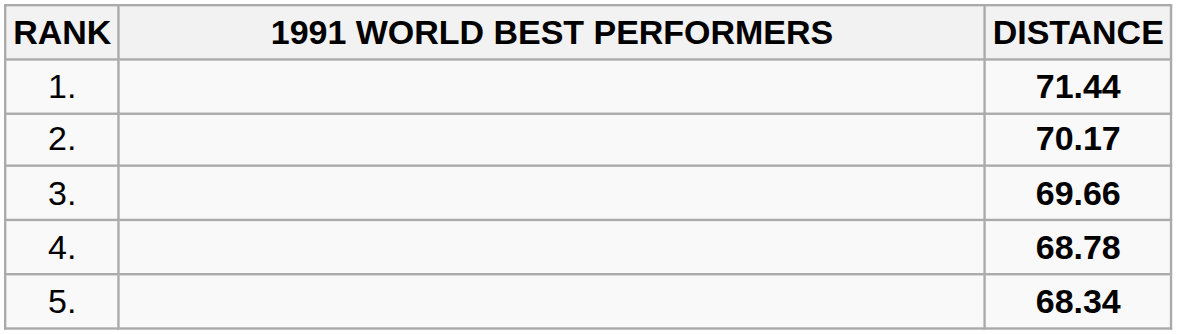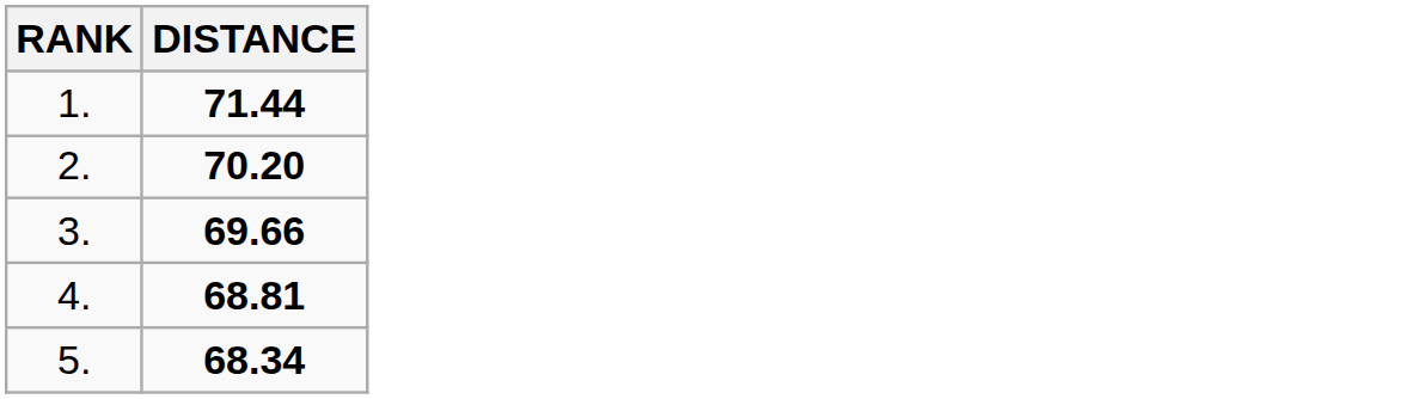- column: 1991 WORLD BEST PERFORMERS
2. | DISTANCE: 70.17 -> 70.20
4. | DISTANCE: 68.78 -> 68.81
